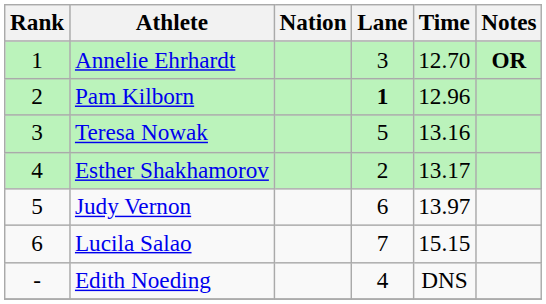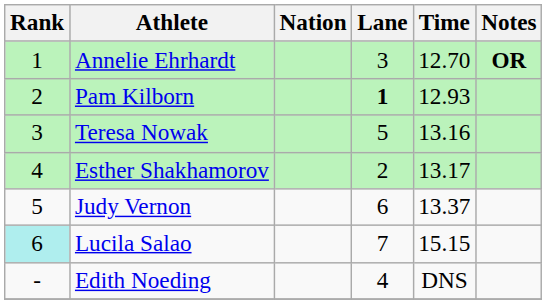Pam Kilborn | Time: 12.96 -> 12.93
Judy Vernon | Time: 13.97 -> 13.37
Lucila Salao | Rank: no background -> paleturquoise background
